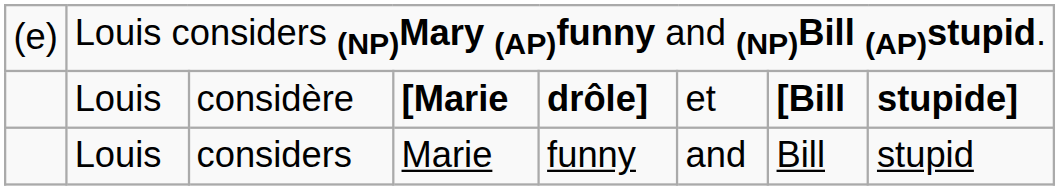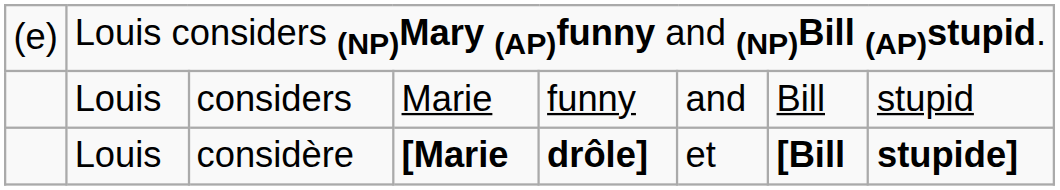rows swapped: considère <-> considers
